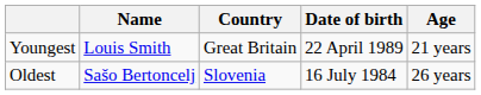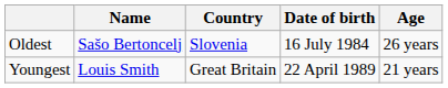rows swapped: Youngest <-> Oldest
